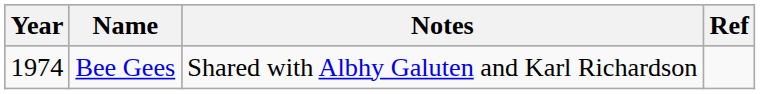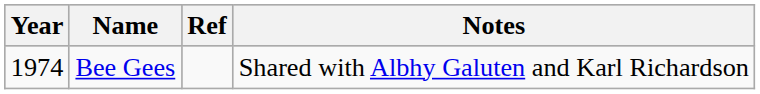columns swapped: Notes <-> Ref
